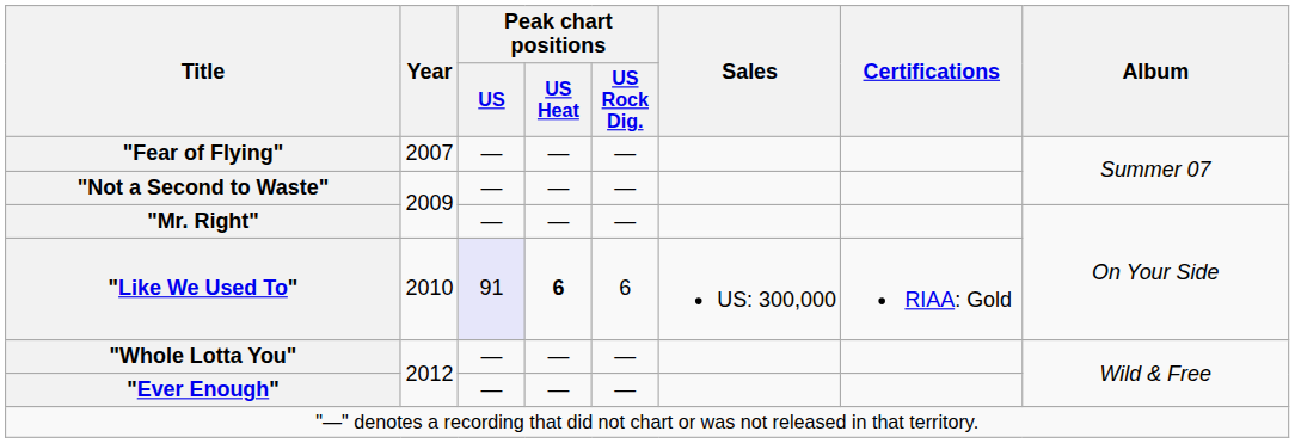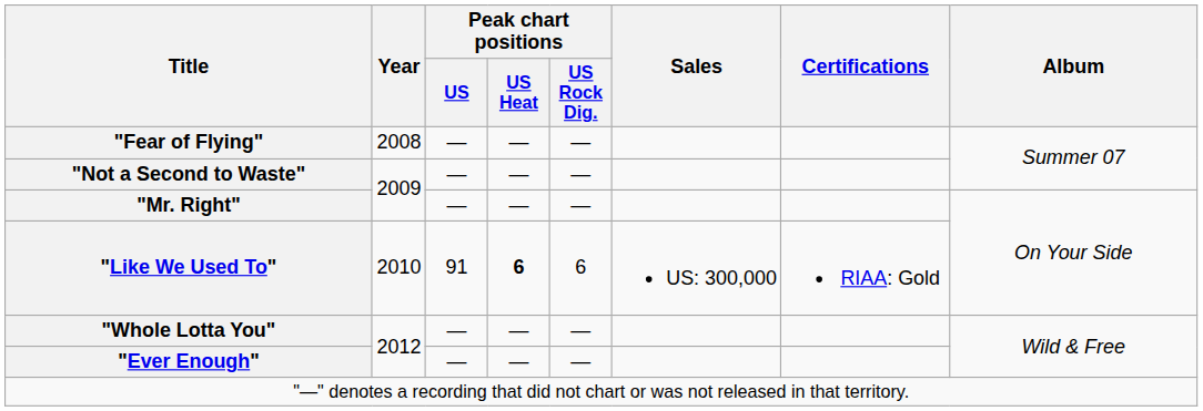"Fear of Flying" | Year: 2007 -> 2008
"Like We Used To" | Peak chart positions / US: lavender background -> no background
